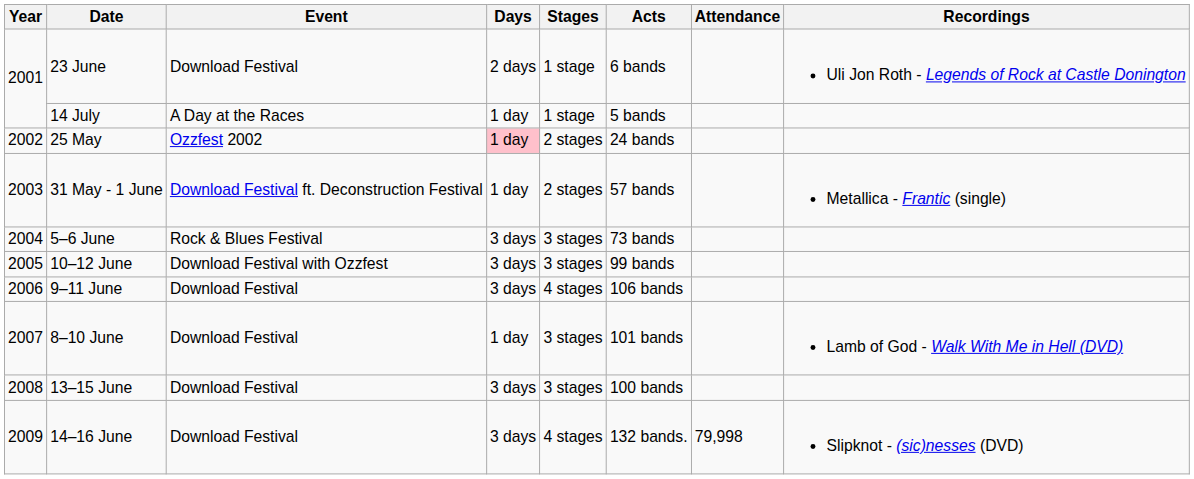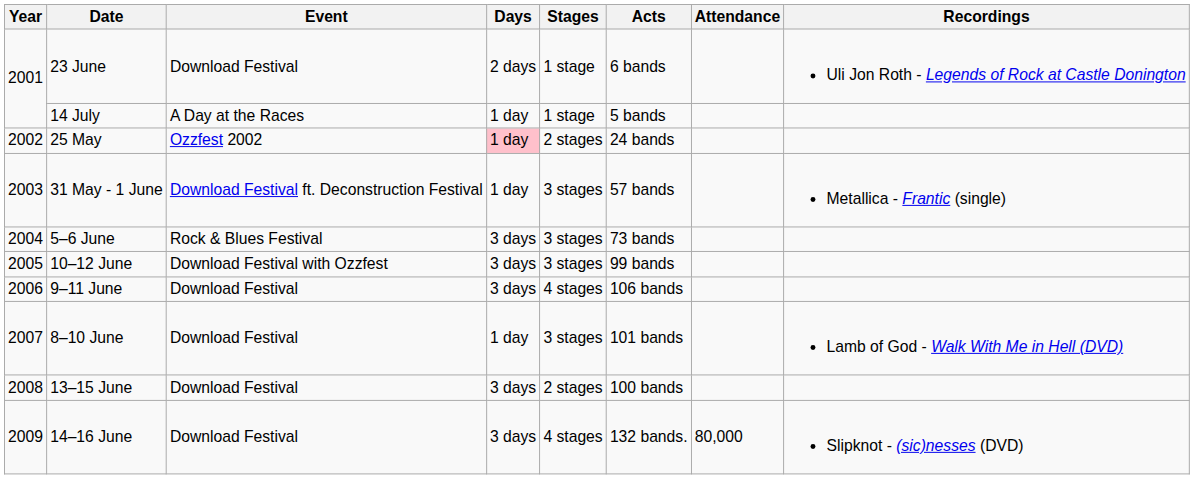31 May - 1 June | Stages: 2 stages -> 3 stages
13–15 June | Stages: 3 stages -> 2 stages
14–16 June | Attendance: 79,998 -> 80,000
